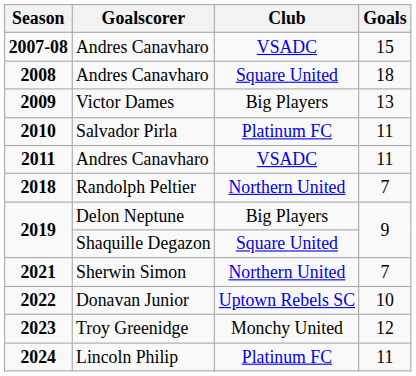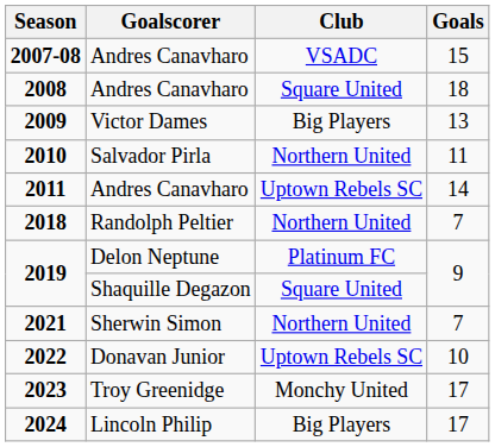2010 | Club: Platinum FC -> Northern United
2011 | Club: VSADC -> Uptown Rebels SC
2011 | Goals: 11 -> 14
2019 / Delon Neptune | Club: Big Players -> Platinum FC
2023 | Goals: 12 -> 17
2024 | Club: Platinum FC -> Big Players
2024 | Goals: 11 -> 17
